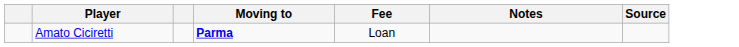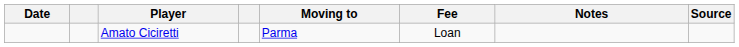+ column: Date
Amato Ciciretti | Moving to: bold -> normal
